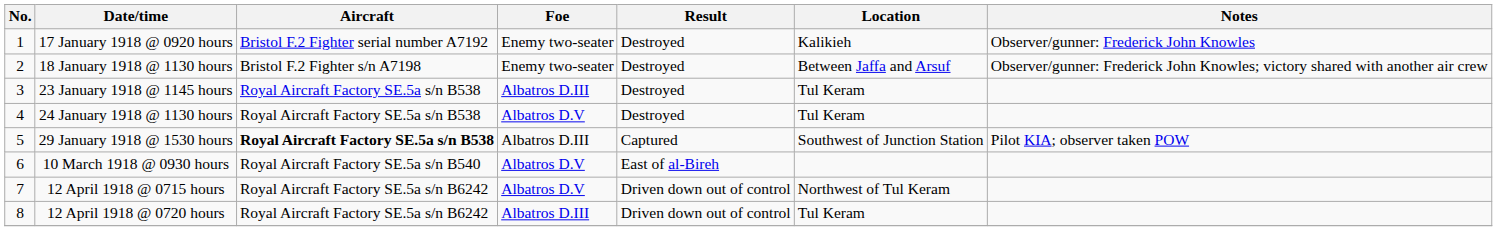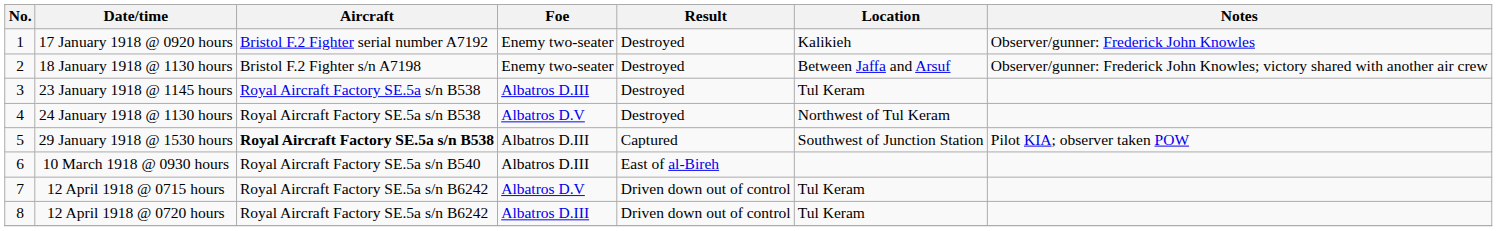24 January 1918 @ 1130 hours | Location: Tul Keram -> Northwest of Tul Keram
10 March 1918 @ 0930 hours | Foe: Albatros D.V -> Albatros D.III
12 April 1918 @ 0715 hours | Location: Northwest of Tul Keram -> Tul Keram
